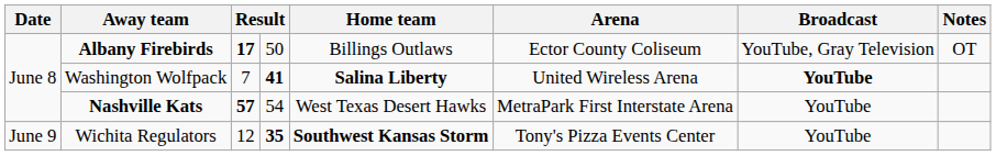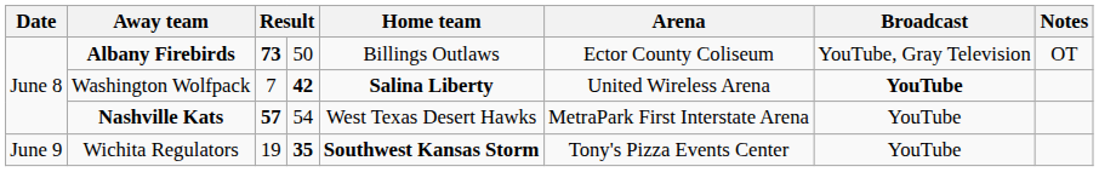Albany Firebirds | column 3: 17 -> 73
Washington Wolfpack | column 4: 41 -> 42
Wichita Regulators | column 3: 12 -> 19
